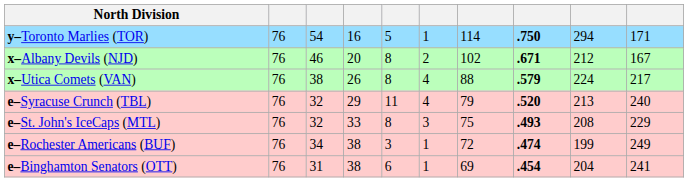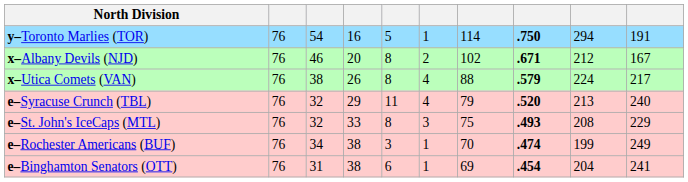y–Toronto Marlies (TOR) | column 10: 171 -> 191
e–Rochester Americans (BUF) | column 7: 72 -> 70
